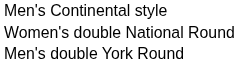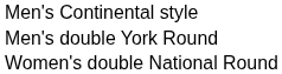rows swapped: Men's double York Round <-> Women's double National Round
